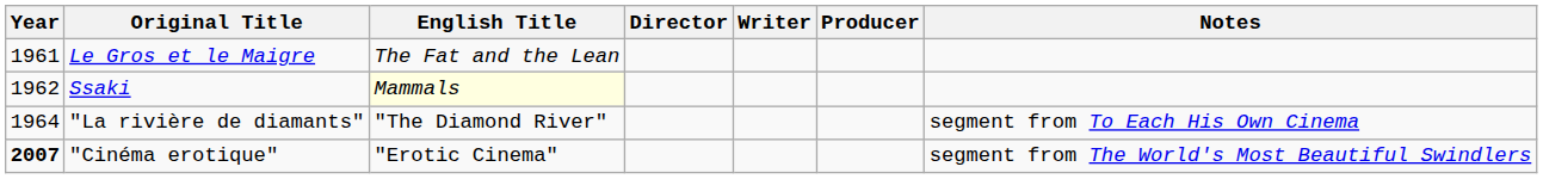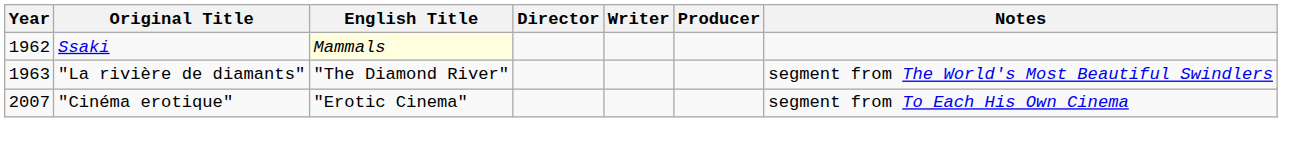- row: 1961 | Le Gros et le Maigre | The Fat and the Lean
"La rivière de diamants" | Year: 1964 -> 1963
"La rivière de diamants" | Notes: segment from To Each His Own Cinema -> segment from The World's Most Beautiful Swindlers
"Cinéma erotique" | Year: bold -> normal
"Cinéma erotique" | Notes: segment from The World's Most Beautiful Swindlers -> segment from To Each His Own Cinema
